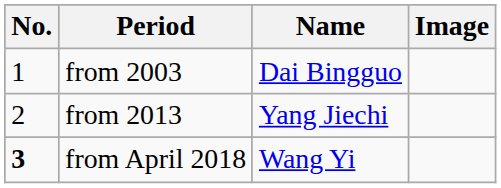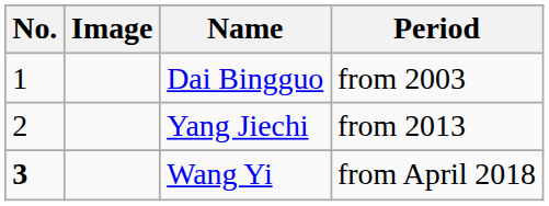columns swapped: Image <-> Period
